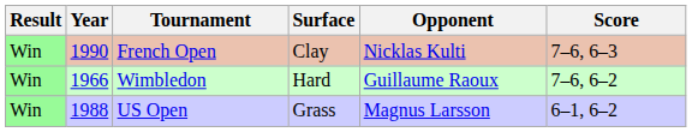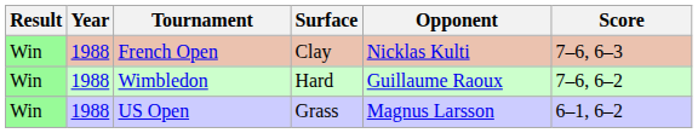French Open | Year: 1990 -> 1988
Wimbledon | Year: 1966 -> 1988
